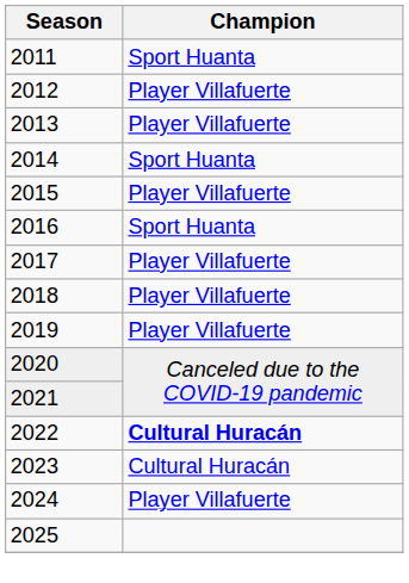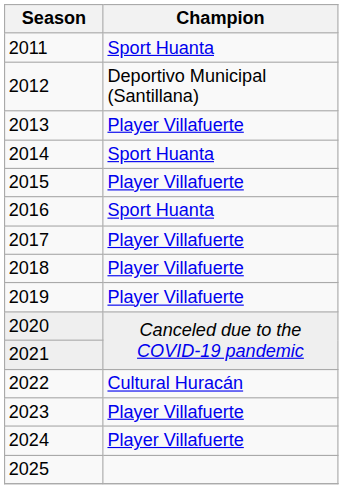2012 | Champion: Player Villafuerte -> Deportivo Municipal (Santillana)
2022 | Champion: bold -> normal
2023 | Champion: Cultural Huracán -> Player Villafuerte
